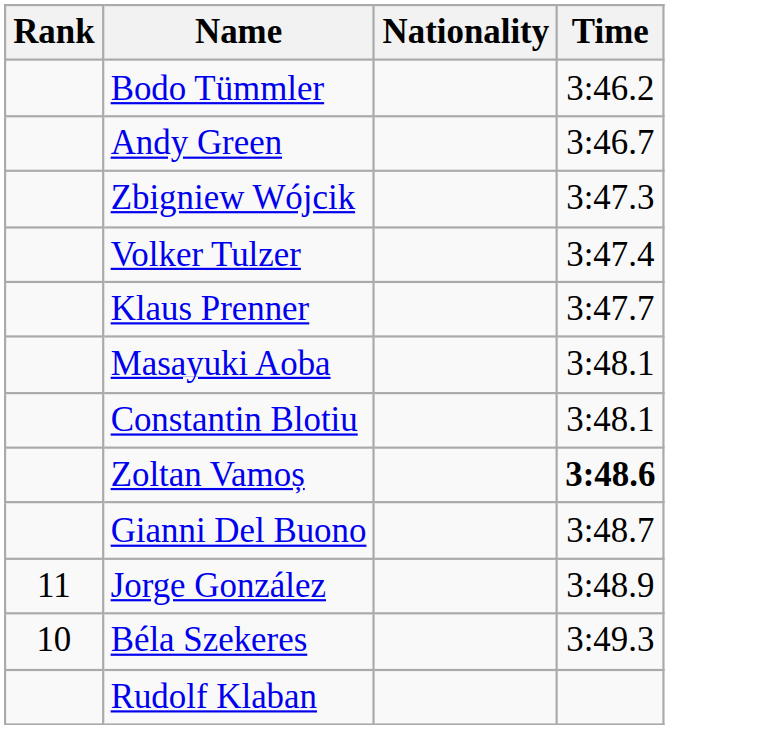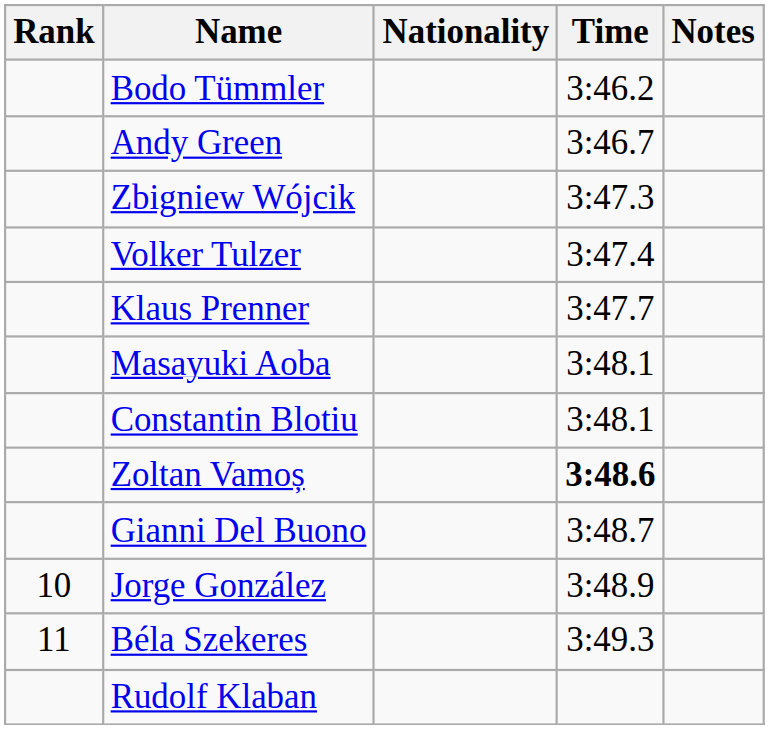+ column: Notes
Jorge González | Rank: 11 -> 10
Béla Szekeres | Rank: 10 -> 11
